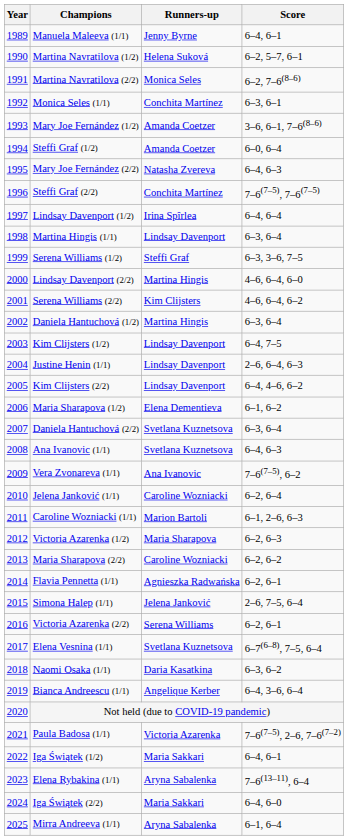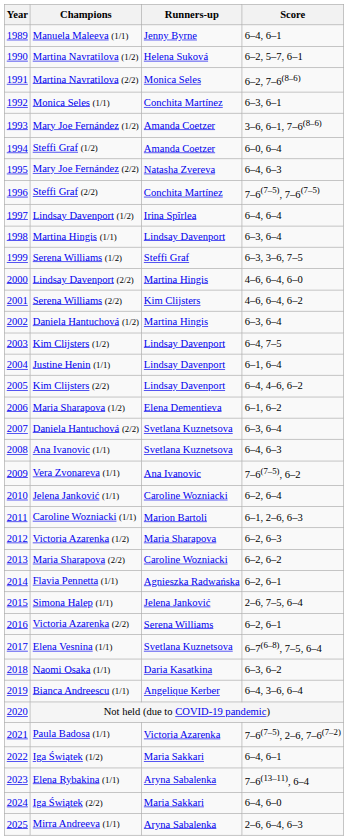Justine Henin (1/1) | Score: 2–6, 6–4, 6–3 -> 6–1, 6–4
Mirra Andreeva (1/1) | Score: 6–1, 6–4 -> 2–6, 6–4, 6–3
